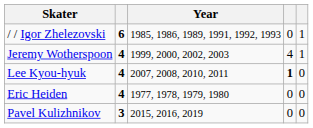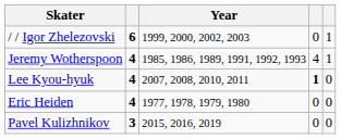/ / Igor Zhelezovski | Year: 1985, 1986, 1989, 1991, 1992, 1993 -> 1999, 2000, 2002, 2003
Jeremy Wotherspoon | Year: 1999, 2000, 2002, 2003 -> 1985, 1986, 1989, 1991, 1992, 1993
